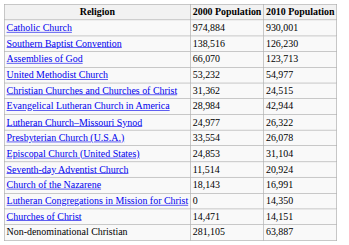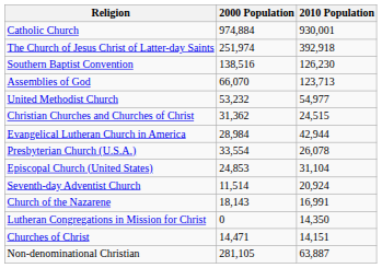+ row: The Church of Jesus Christ of Latter-day Saints | 251,974 | 392,918
- row: Lutheran Church–Missouri Synod | 24,977 | 26,322
